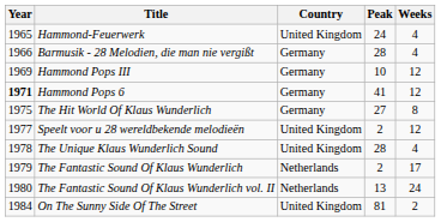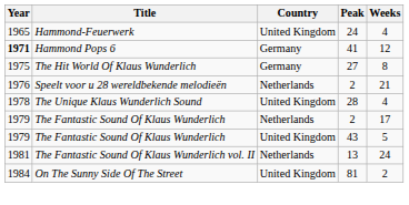- row: 1966 | Barmusik - 28 Melodien, die man nie vergißt | Germany | 28 | 4
- row: 1969 | Hammond Pops III | Germany | 10 | 12
Speelt voor u 28 wereldbekende melodieën | Year: 1977 -> 1976
Speelt voor u 28 wereldbekende melodieën | Country: United Kingdom -> Netherlands
Speelt voor u 28 wereldbekende melodieën | Weeks: 12 -> 21
+ row: 1979 | The Fantastic Sound Of Klaus Wunderlich | United Kingdom | 43 | 5
The Fantastic Sound Of Klaus Wunderlich vol. II | Year: 1980 -> 1981
